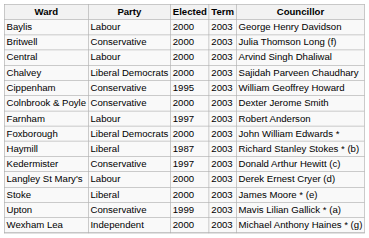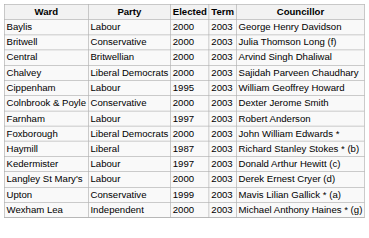Central | Party: Labour -> Britwellian
Cippenham | Party: Conservative -> Labour
Kedermister | Party: Conservative -> Labour
- row: Stoke | Liberal | 2000 | 2003 | James Moore * (e)
